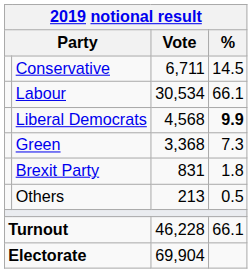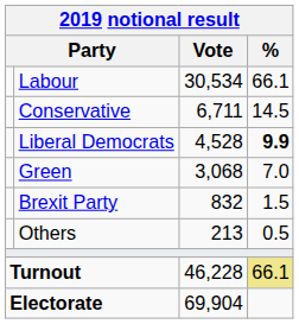rows swapped: Labour <-> Conservative
Liberal Democrats | Vote: 4,568 -> 4,528
Green | Vote: 3,368 -> 3,068
Green | %: 7.3 -> 7.0
Brexit Party | Vote: 831 -> 832
Brexit Party | %: 1.8 -> 1.5
Turnout | %: no background -> khaki background
